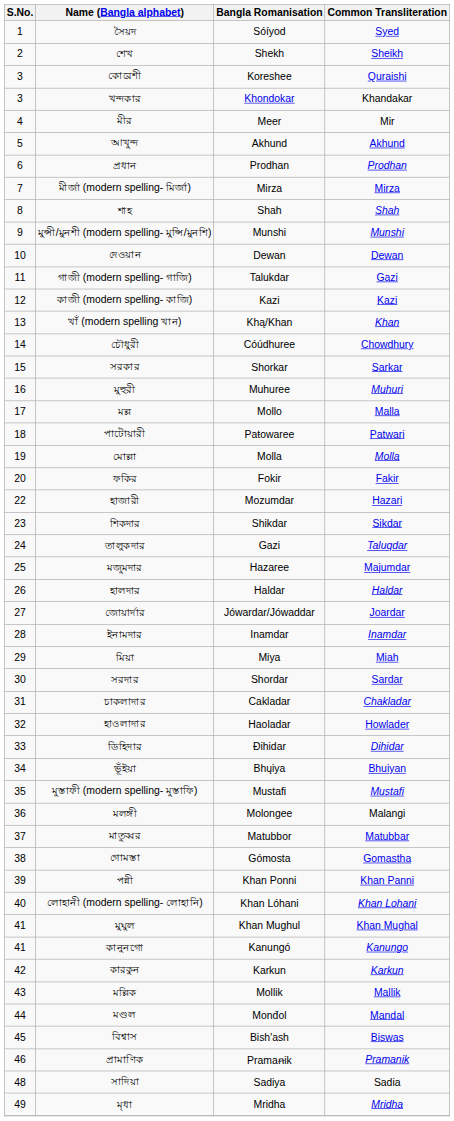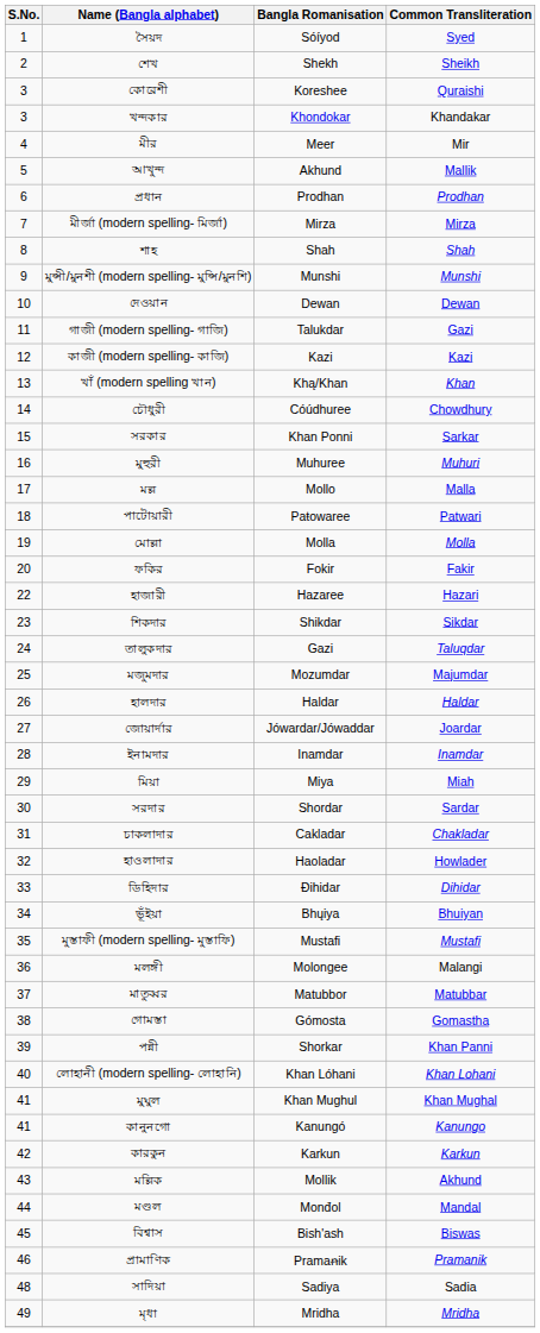আখুন্দ | Common Transliteration: Akhund -> Mallik
সরকার | Bangla Romanisation: Shorkar -> Khan Ponni
হাজারী | Bangla Romanisation: Mozumdar -> Hazaree
মজুমদার | Bangla Romanisation: Hazaree -> Mozumdar
পন্নী | Bangla Romanisation: Khan Ponni -> Shorkar
মল্লিক | Common Transliteration: Mallik -> Akhund
